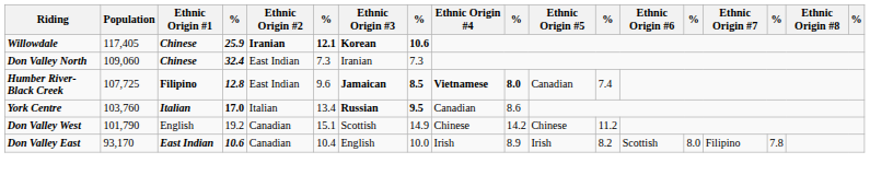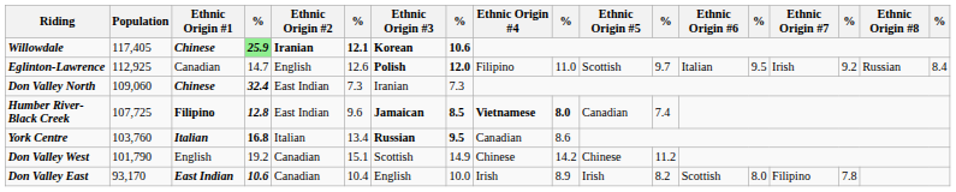Willowdale | column 4: no background -> lightgreen background
+ row: Eglinton-Lawrence | 112,925 | Canadian | 14.7 | English | 12.6 | Polish | 12.0 | Filipino | 11.0 | Scottish | 9.7 | Italian | 9.5 | Irish | 9.2 | Russian | 8.4
York Centre | column 4: 17.0 -> 16.8
